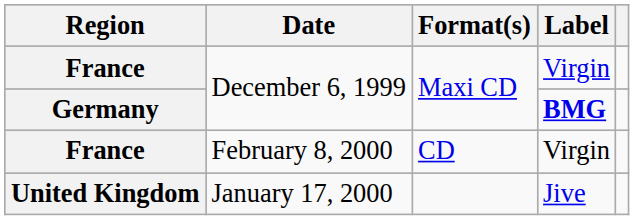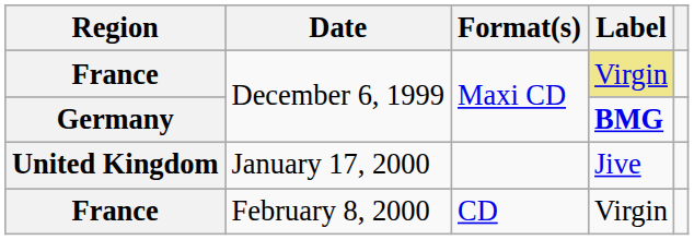France / December 6, 1999 | Label: no background -> khaki background
rows swapped: United Kingdom <-> France / February 8, 2000
